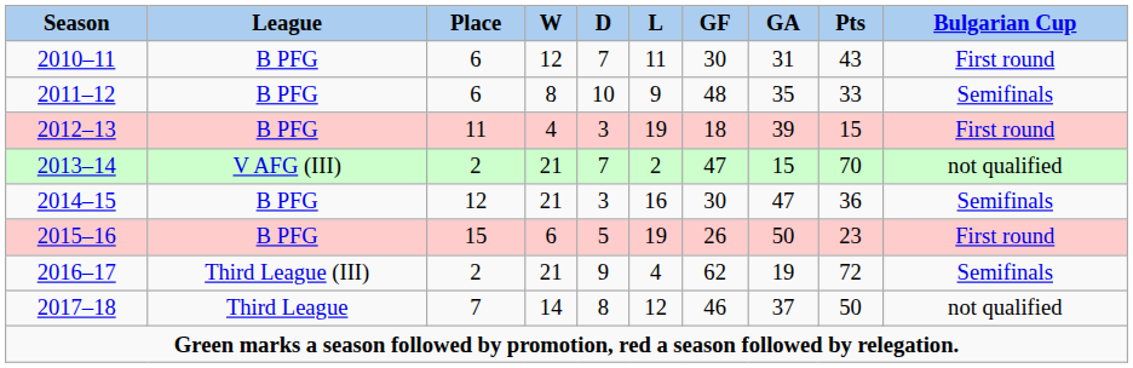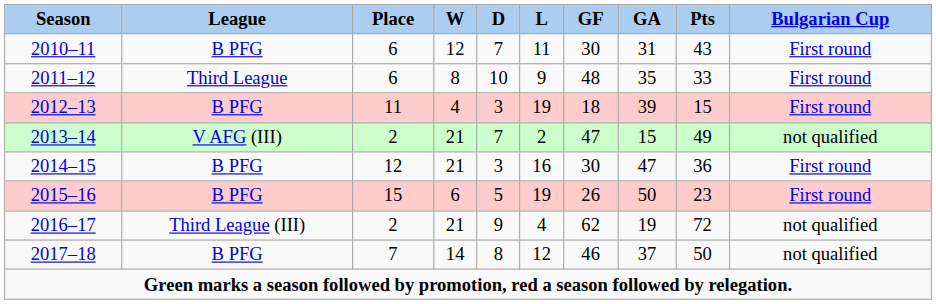2011–12 | League: B PFG -> Third League
2011–12 | Bulgarian Cup: Semifinals -> First round
2013–14 | Pts: 70 -> 49
2014–15 | Bulgarian Cup: Semifinals -> First round
2016–17 | Bulgarian Cup: Semifinals -> not qualified
2017–18 | League: Third League -> B PFG
